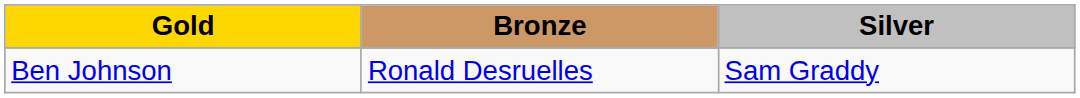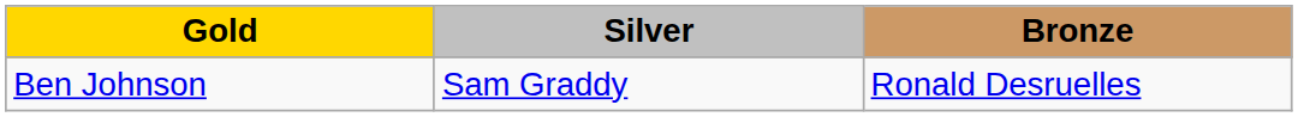columns swapped: Silver <-> Bronze
